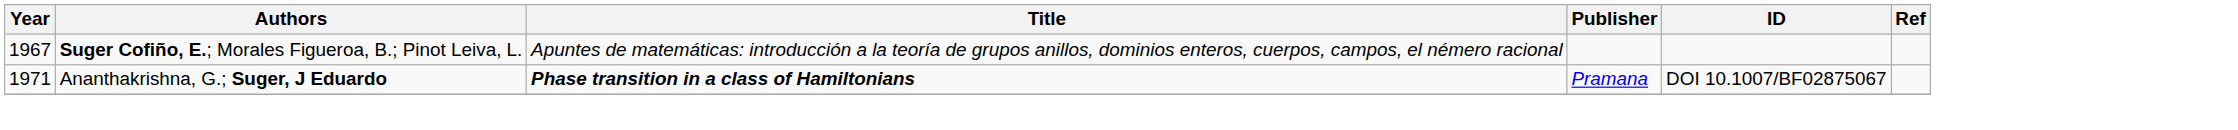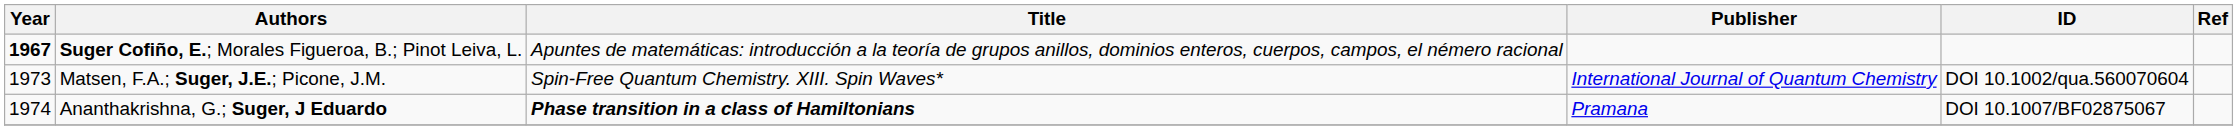Suger Cofiño, E.; Morales Figueroa, B.; Pinot Leiva, L. | Year: normal -> bold
+ row: 1973 | Matsen, F.A.; Suger, J.E.; Picone, J.M. | Spin-Free Quantum Chemistry. XIII. Spin Waves* | International Journal of Quantum Chemistry | DOI 10.1002/qua.560070604
Ananthakrishna, G.; Suger, J Eduardo | Year: 1971 -> 1974
